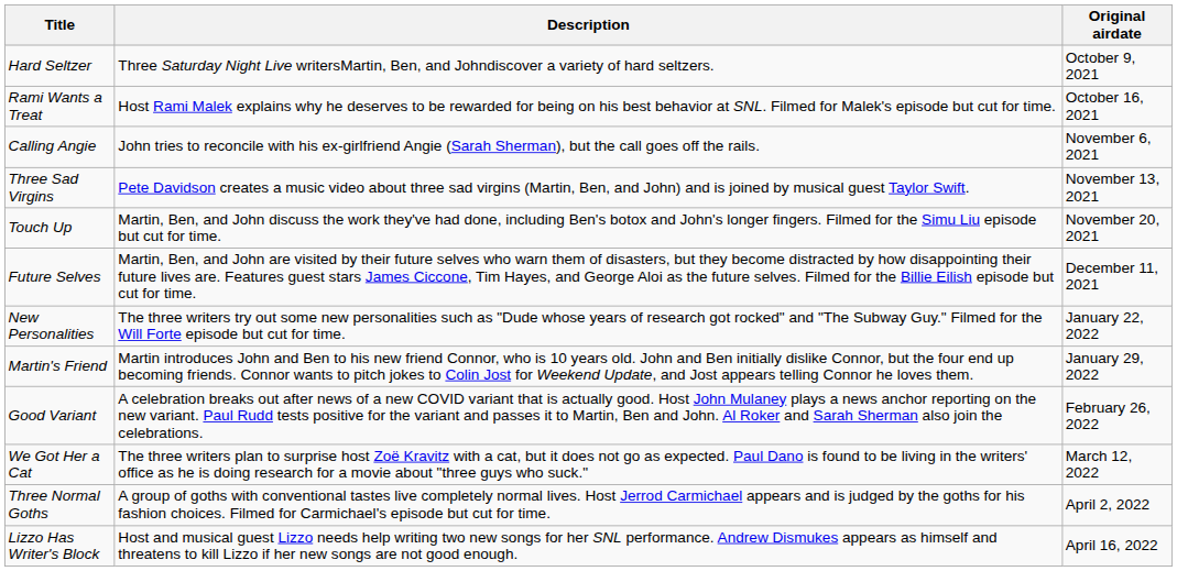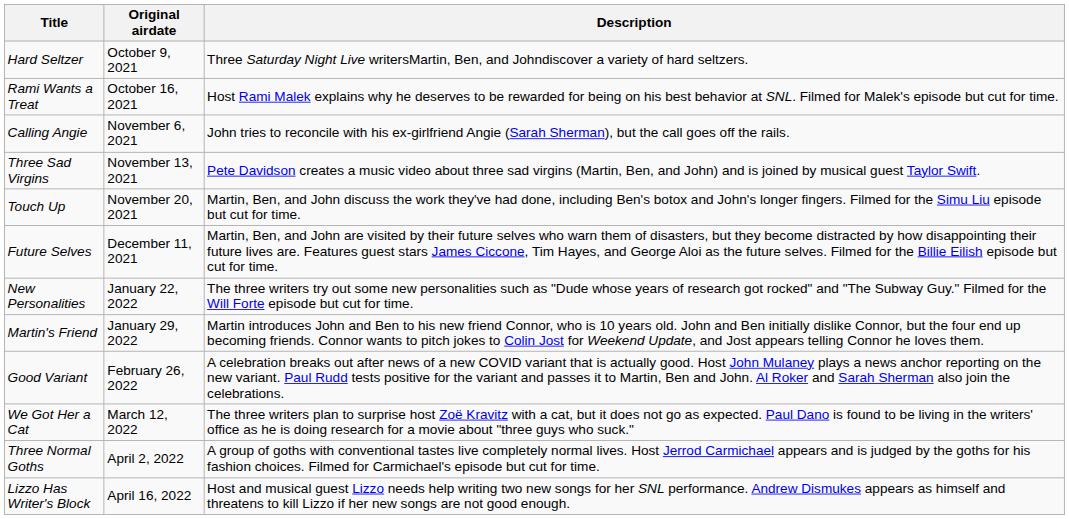columns swapped: Original airdate <-> Description
